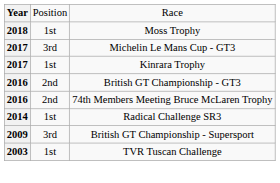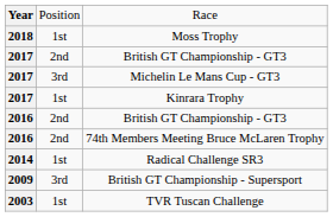+ row: 2017 | 2nd | British GT Championship - GT3
